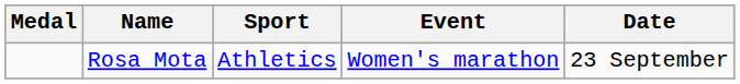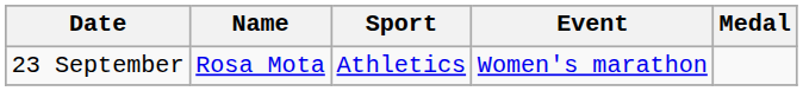columns swapped: Medal <-> Date
